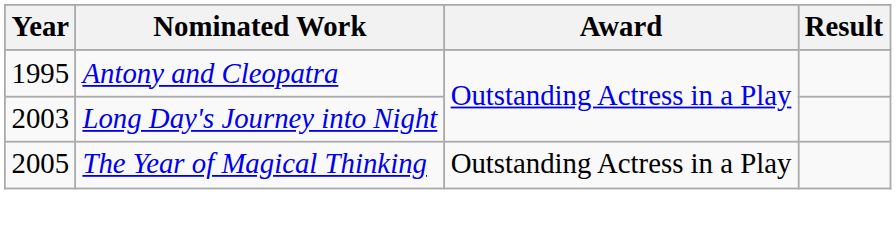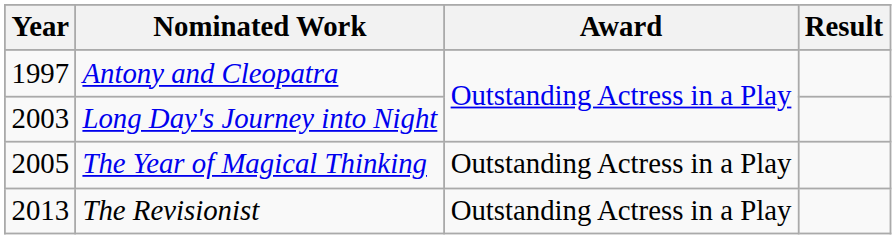Antony and Cleopatra | Year: 1995 -> 1997
+ row: 2013 | The Revisionist | Outstanding Actress in a Play
